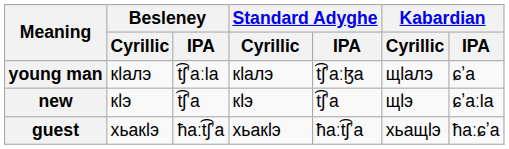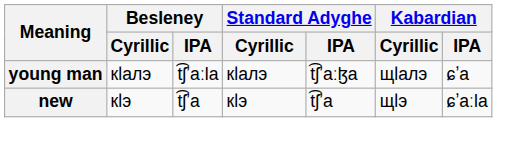- row: guest | хьакӏэ | ħaːt͡ʃʼa | хьакӏэ | ħaːt͡ʃʼa | хьащӏэ | ħaːɕʼa
